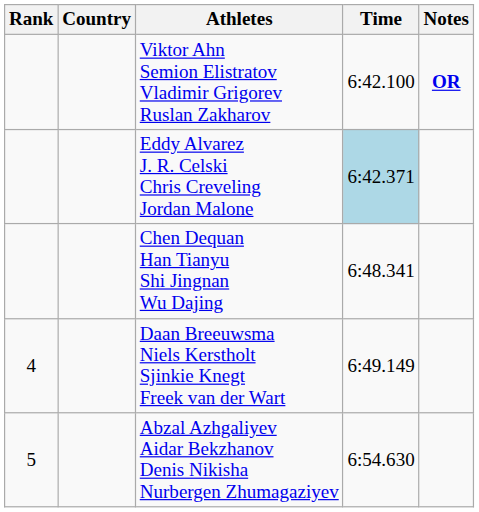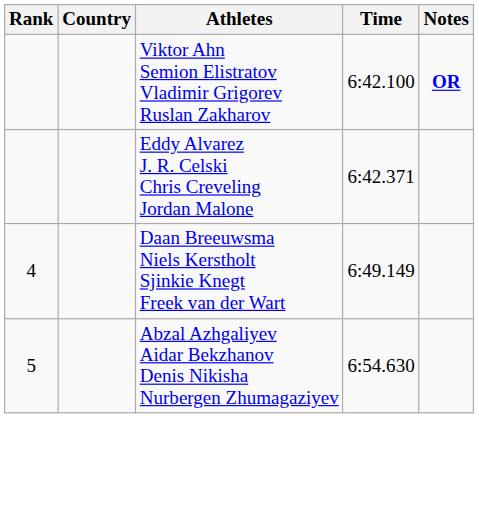Eddy Alvarez J. R. Celski Chris Creveling Jordan Malone | Time: lightblue background -> no background
- row: Chen Dequan Han Tianyu Shi Jingnan Wu Dajing | 6:48.341
